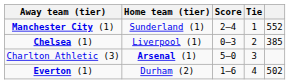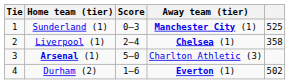columns swapped: Tie <-> Away team (tier)
Sunderland (1) | Score: 2–4 -> 0–3
Sunderland (1) | column 5: 552 -> 525
Liverpool (1) | Score: 0–3 -> 2–4
Liverpool (1) | column 5: 385 -> 358
